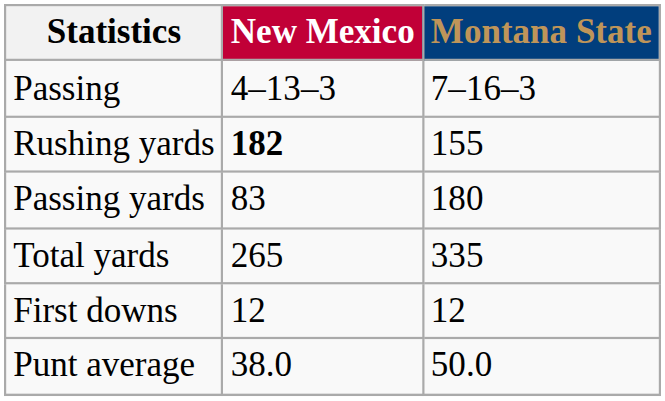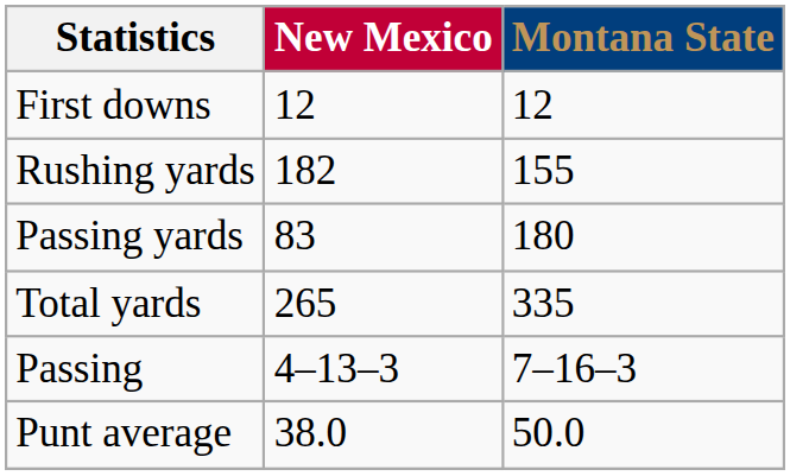rows swapped: First downs <-> Passing
Rushing yards | New Mexico: bold -> normal
